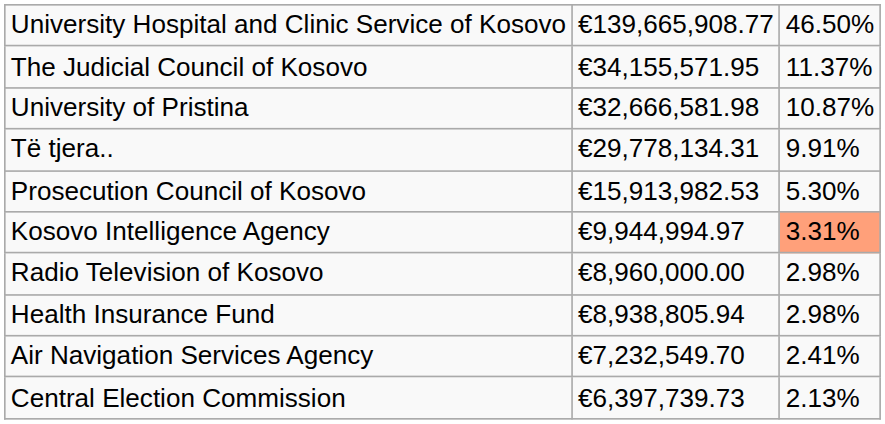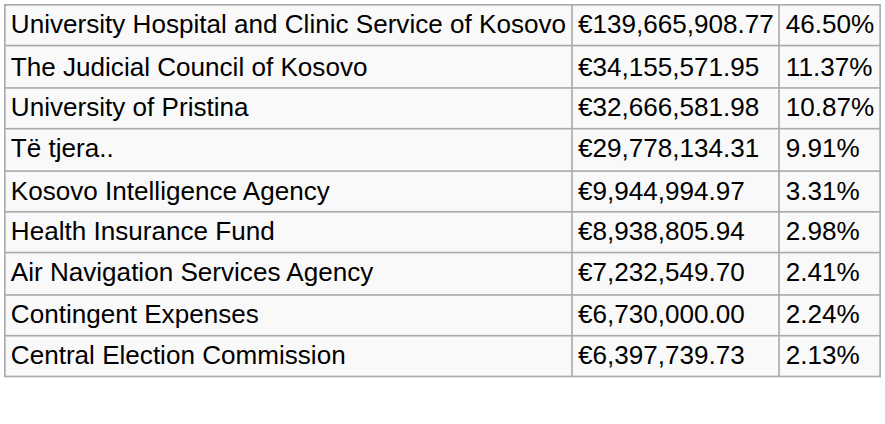- row: Prosecution Council of Kosovo | €15,913,982.53 | 5.30%
Kosovo Intelligence Agency | column 3: lightsalmon background -> no background
- row: Radio Television of Kosovo | €8,960,000.00 | 2.98%
+ row: Contingent Expenses | €6,730,000.00 | 2.24%
